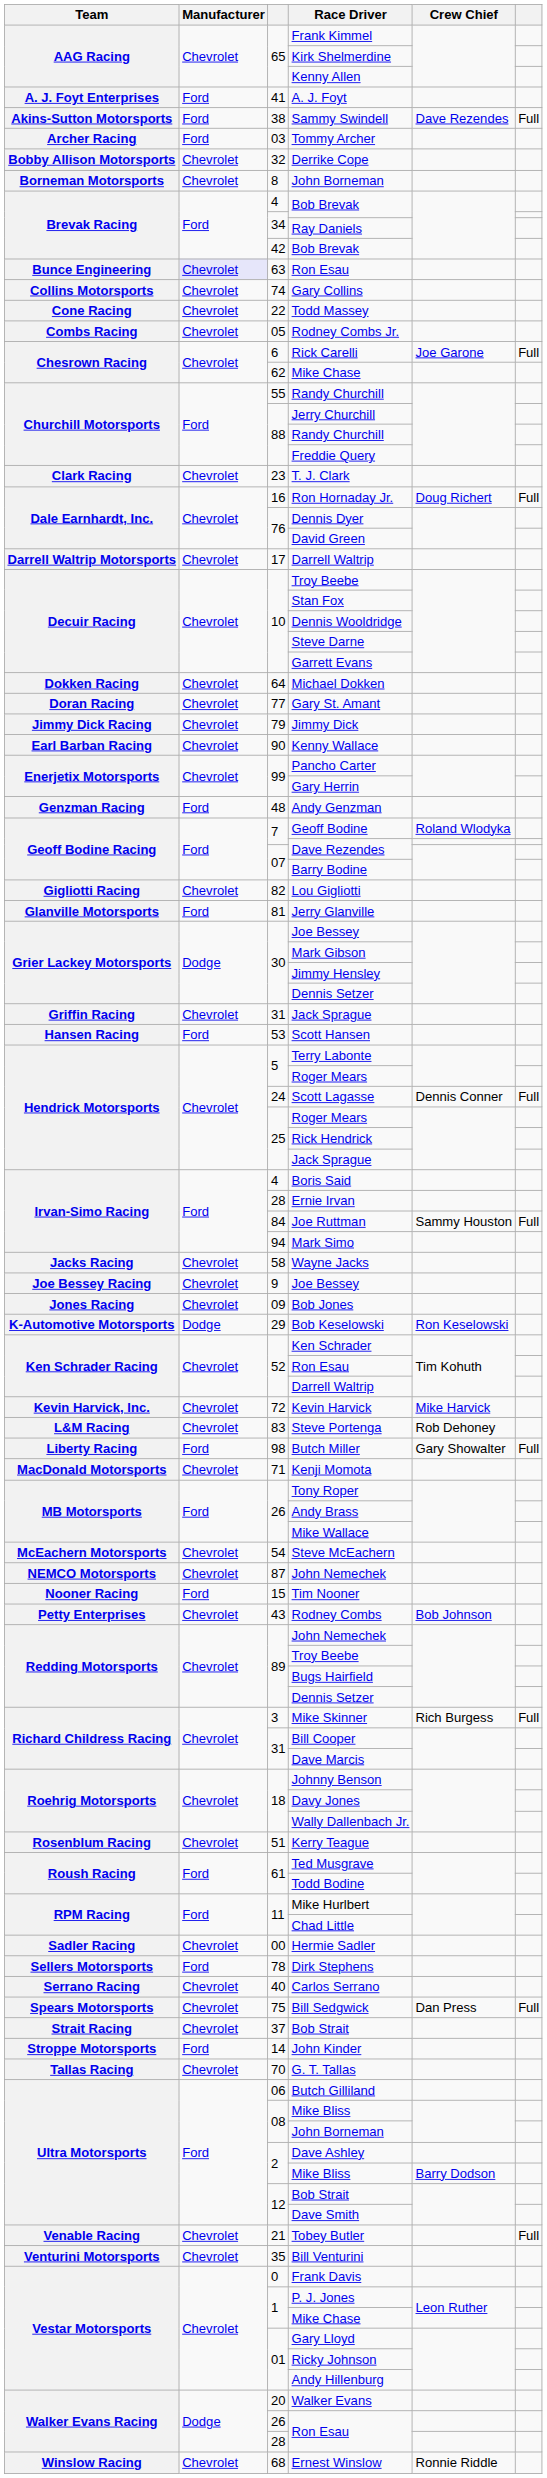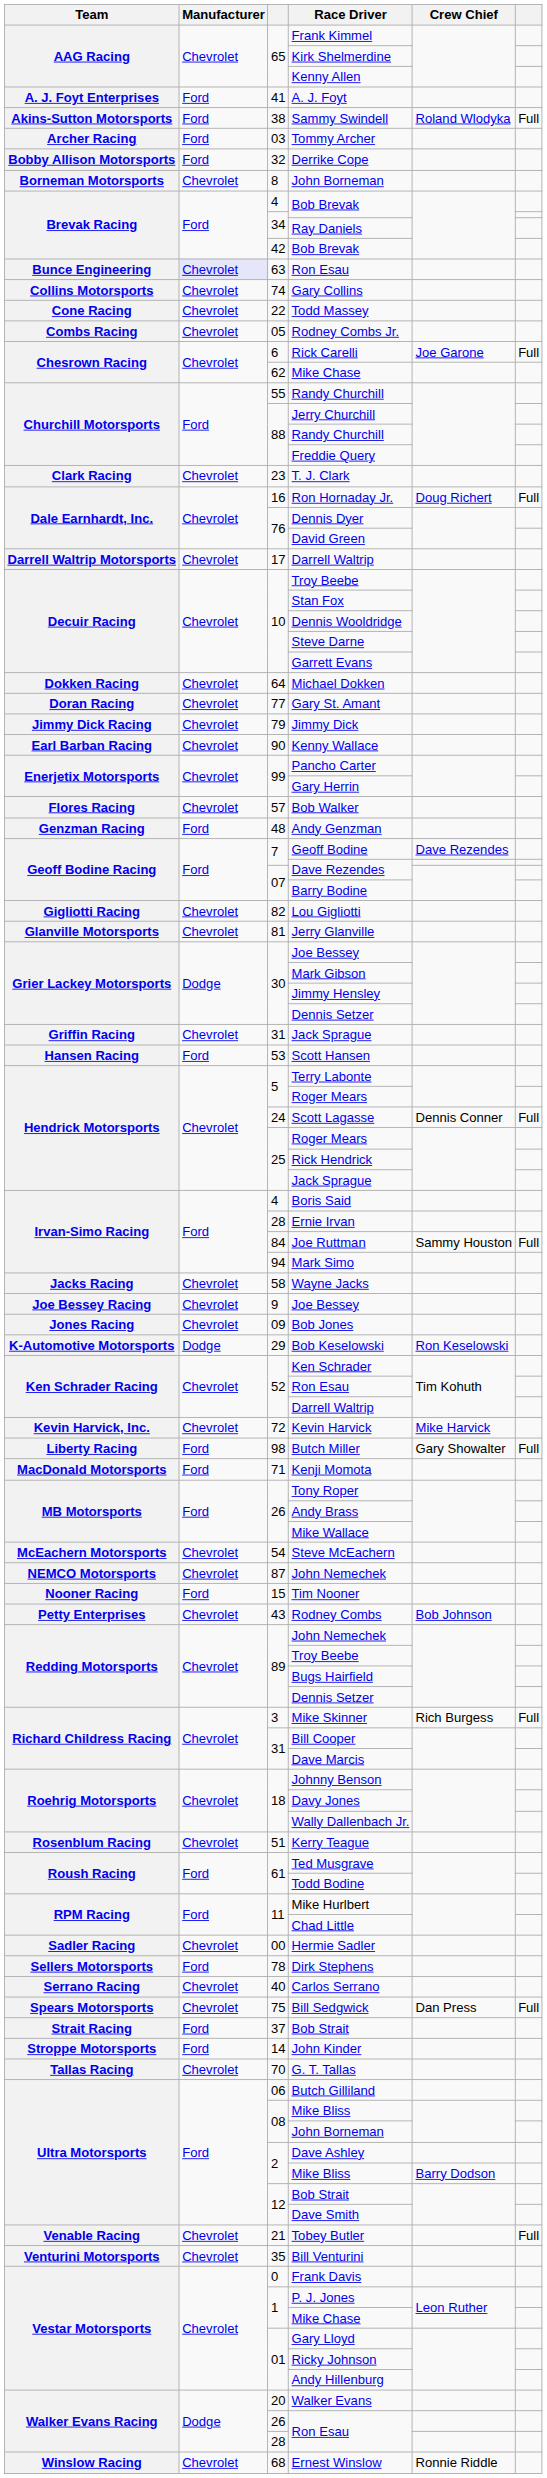Sammy Swindell | Crew Chief: Dave Rezendes -> Roland Wlodyka
Derrike Cope | Manufacturer: Chevrolet -> Ford
+ row: Flores Racing | Chevrolet | 57 | Bob Walker
Geoff Bodine | Crew Chief: Roland Wlodyka -> Dave Rezendes
Jerry Glanville | Manufacturer: Ford -> Chevrolet
- row: L&M Racing | Chevrolet | 83 | Steve Portenga | Rob Dehoney
Kenji Momota | Manufacturer: Chevrolet -> Ford
37 / Bob Strait | Manufacturer: Chevrolet -> Ford
